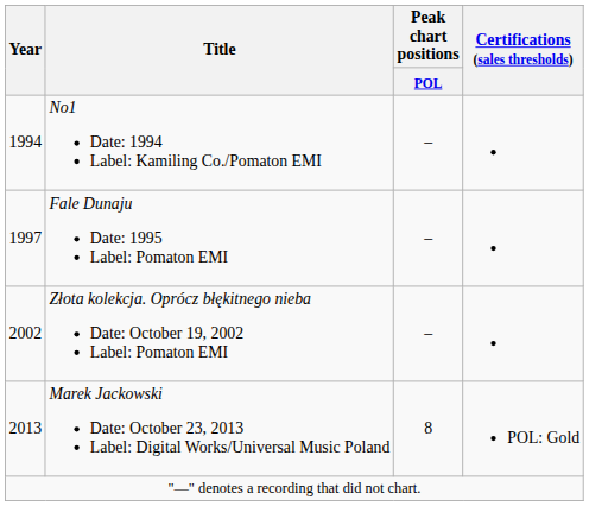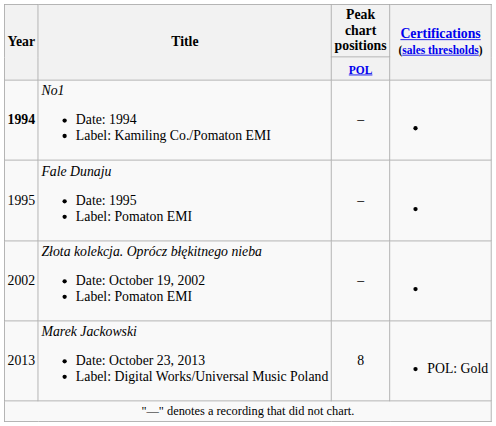No1 Date: 1994 Label: Kamiling Co./Pomaton EMI | Year: normal -> bold
Fale Dunaju Date: 1995 Label: Pomaton EMI | Year: 1997 -> 1995
